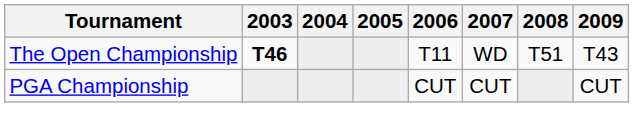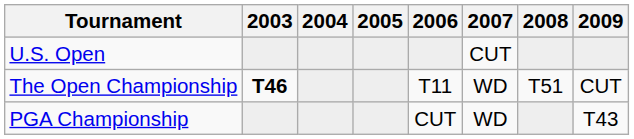+ row: U.S. Open | CUT
The Open Championship | 2009: T43 -> CUT
PGA Championship | 2007: CUT -> WD
PGA Championship | 2009: CUT -> T43
